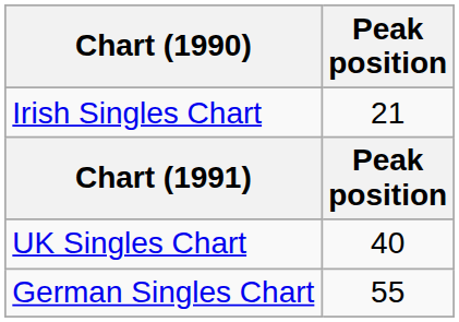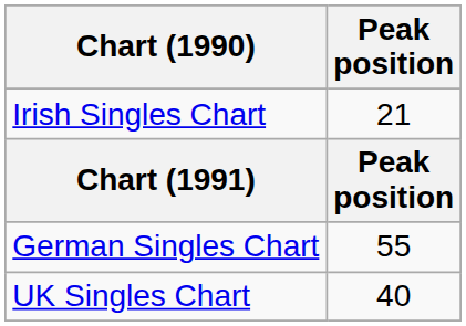rows swapped: UK Singles Chart <-> German Singles Chart
